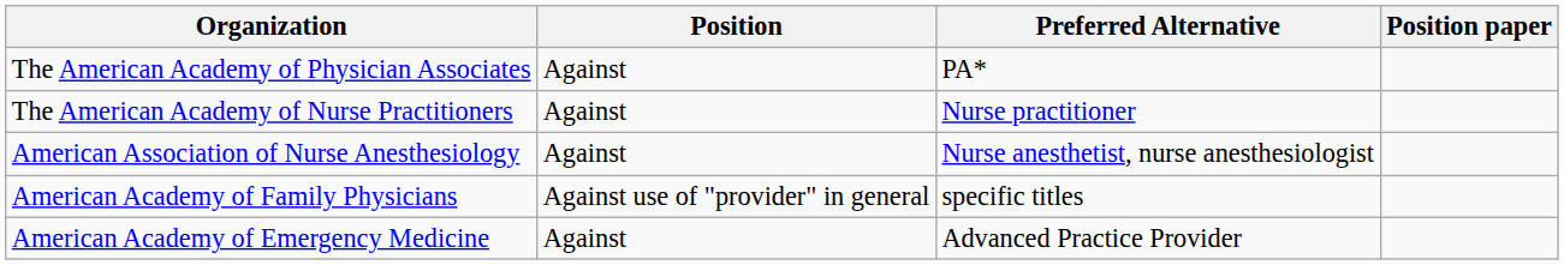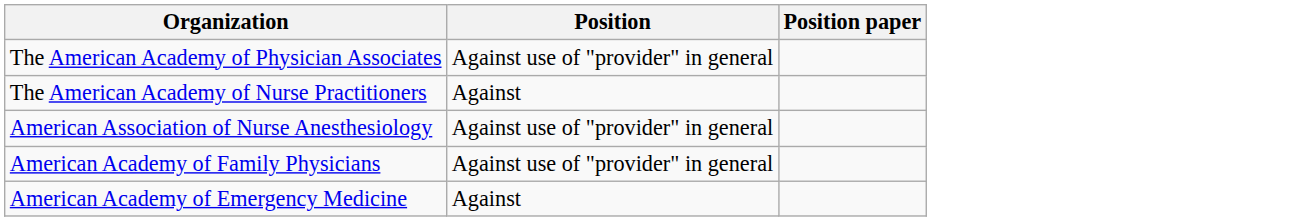- column: Preferred Alternative | PA* | Nurse practitioner | Nurse anesthetist, nurse anesthesiologist | specific titles | Advanced Practice Provider
The American Academy of Physician Associates | Position: Against -> Against use of "provider" in general
American Association of Nurse Anesthesiology | Position: Against -> Against use of "provider" in general
